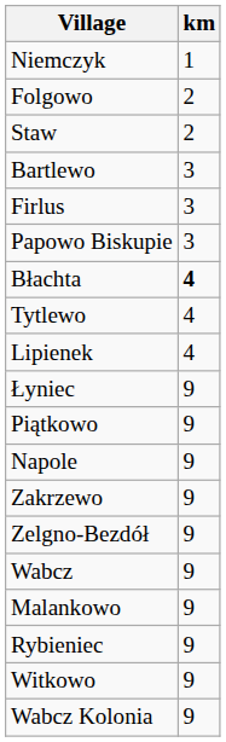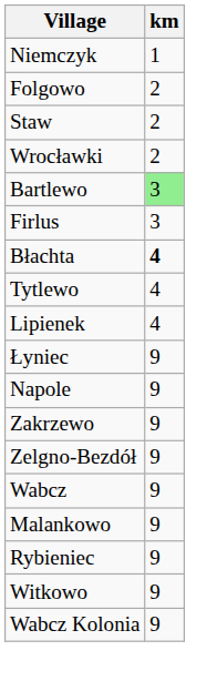+ row: Wrocławki | 2
Bartlewo | km: no background -> lightgreen background
- row: Papowo Biskupie | 3
- row: Piątkowo | 9
